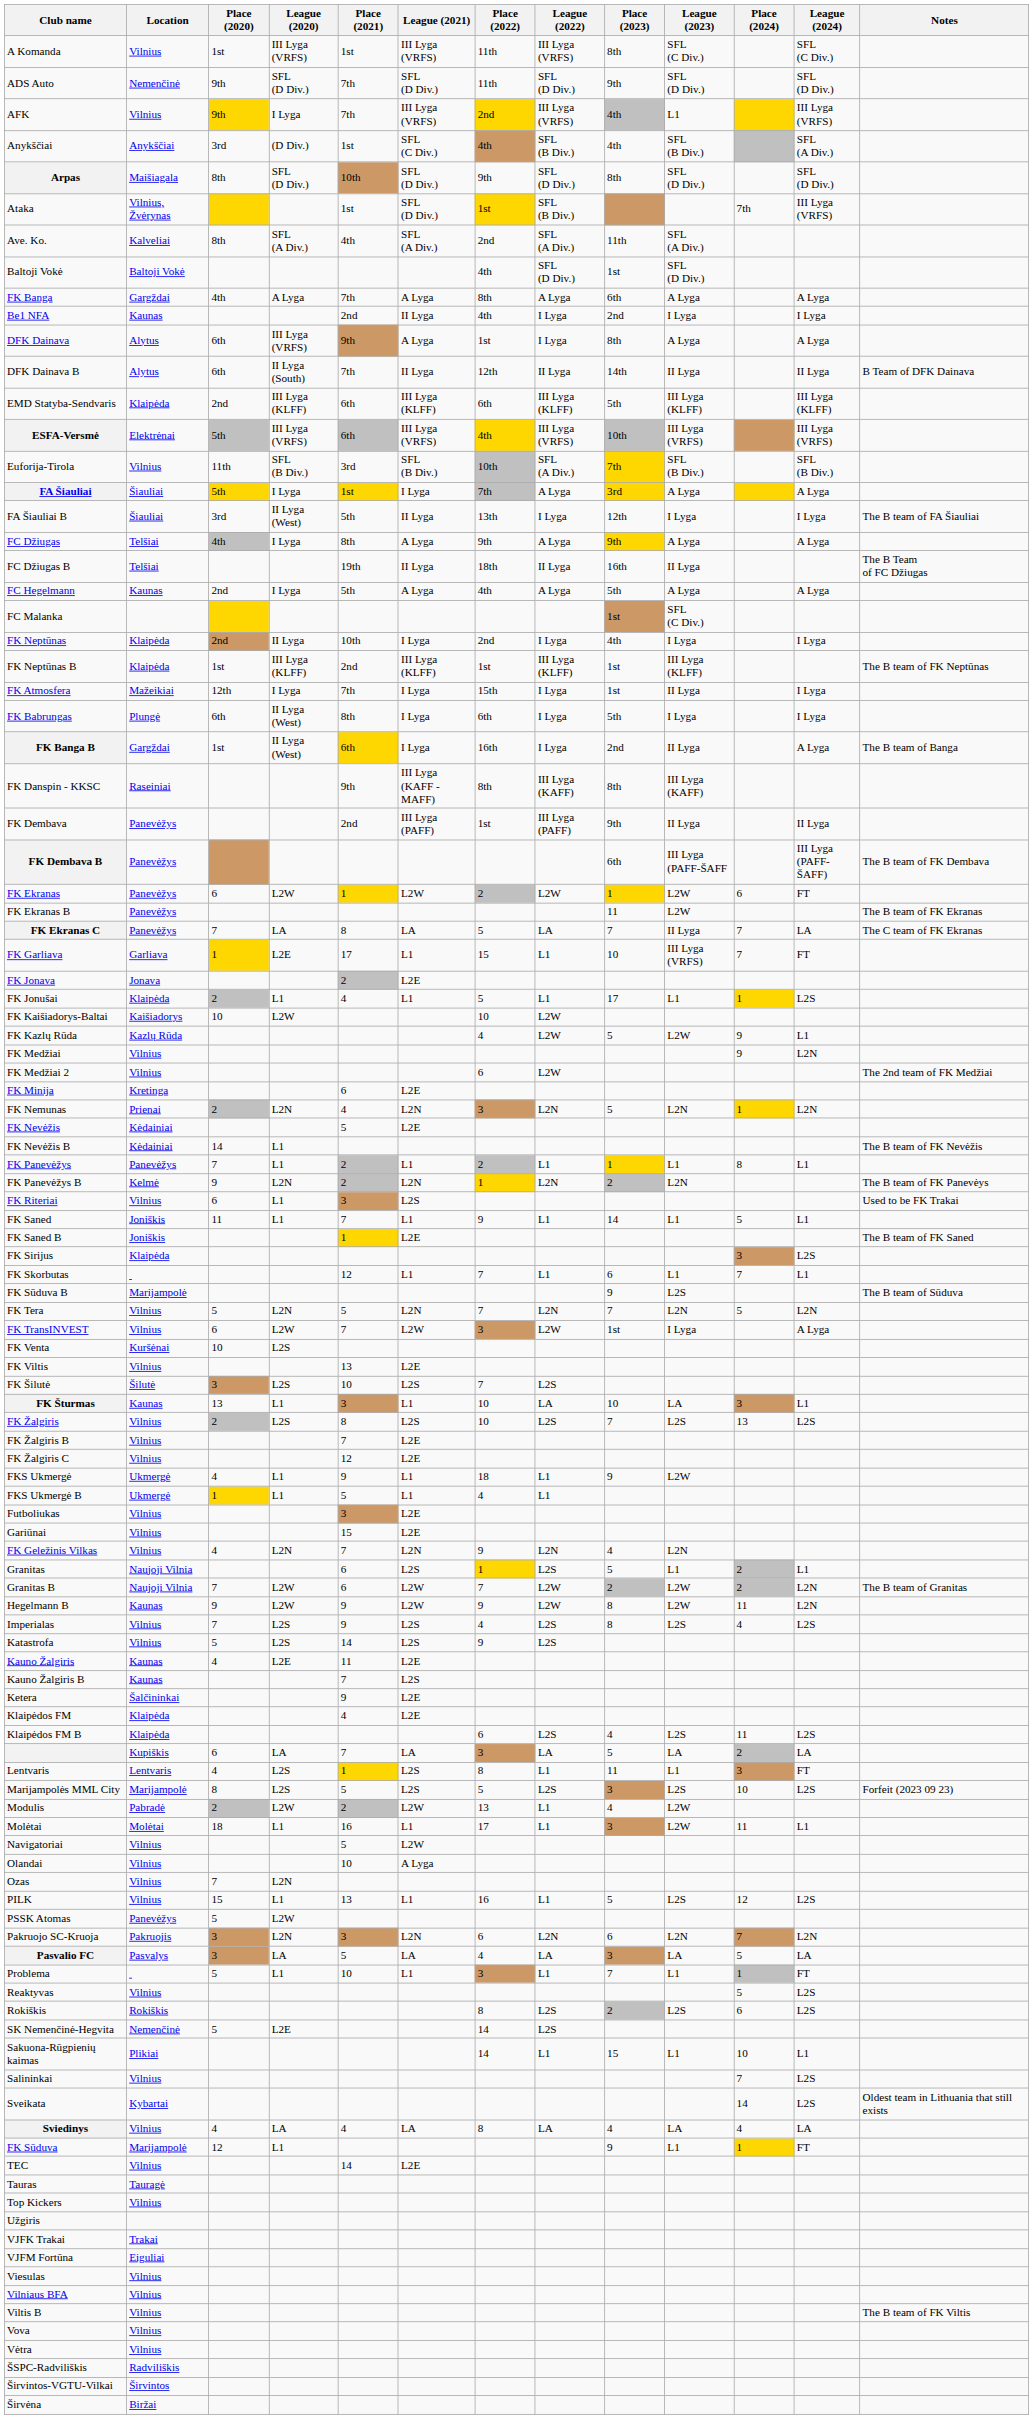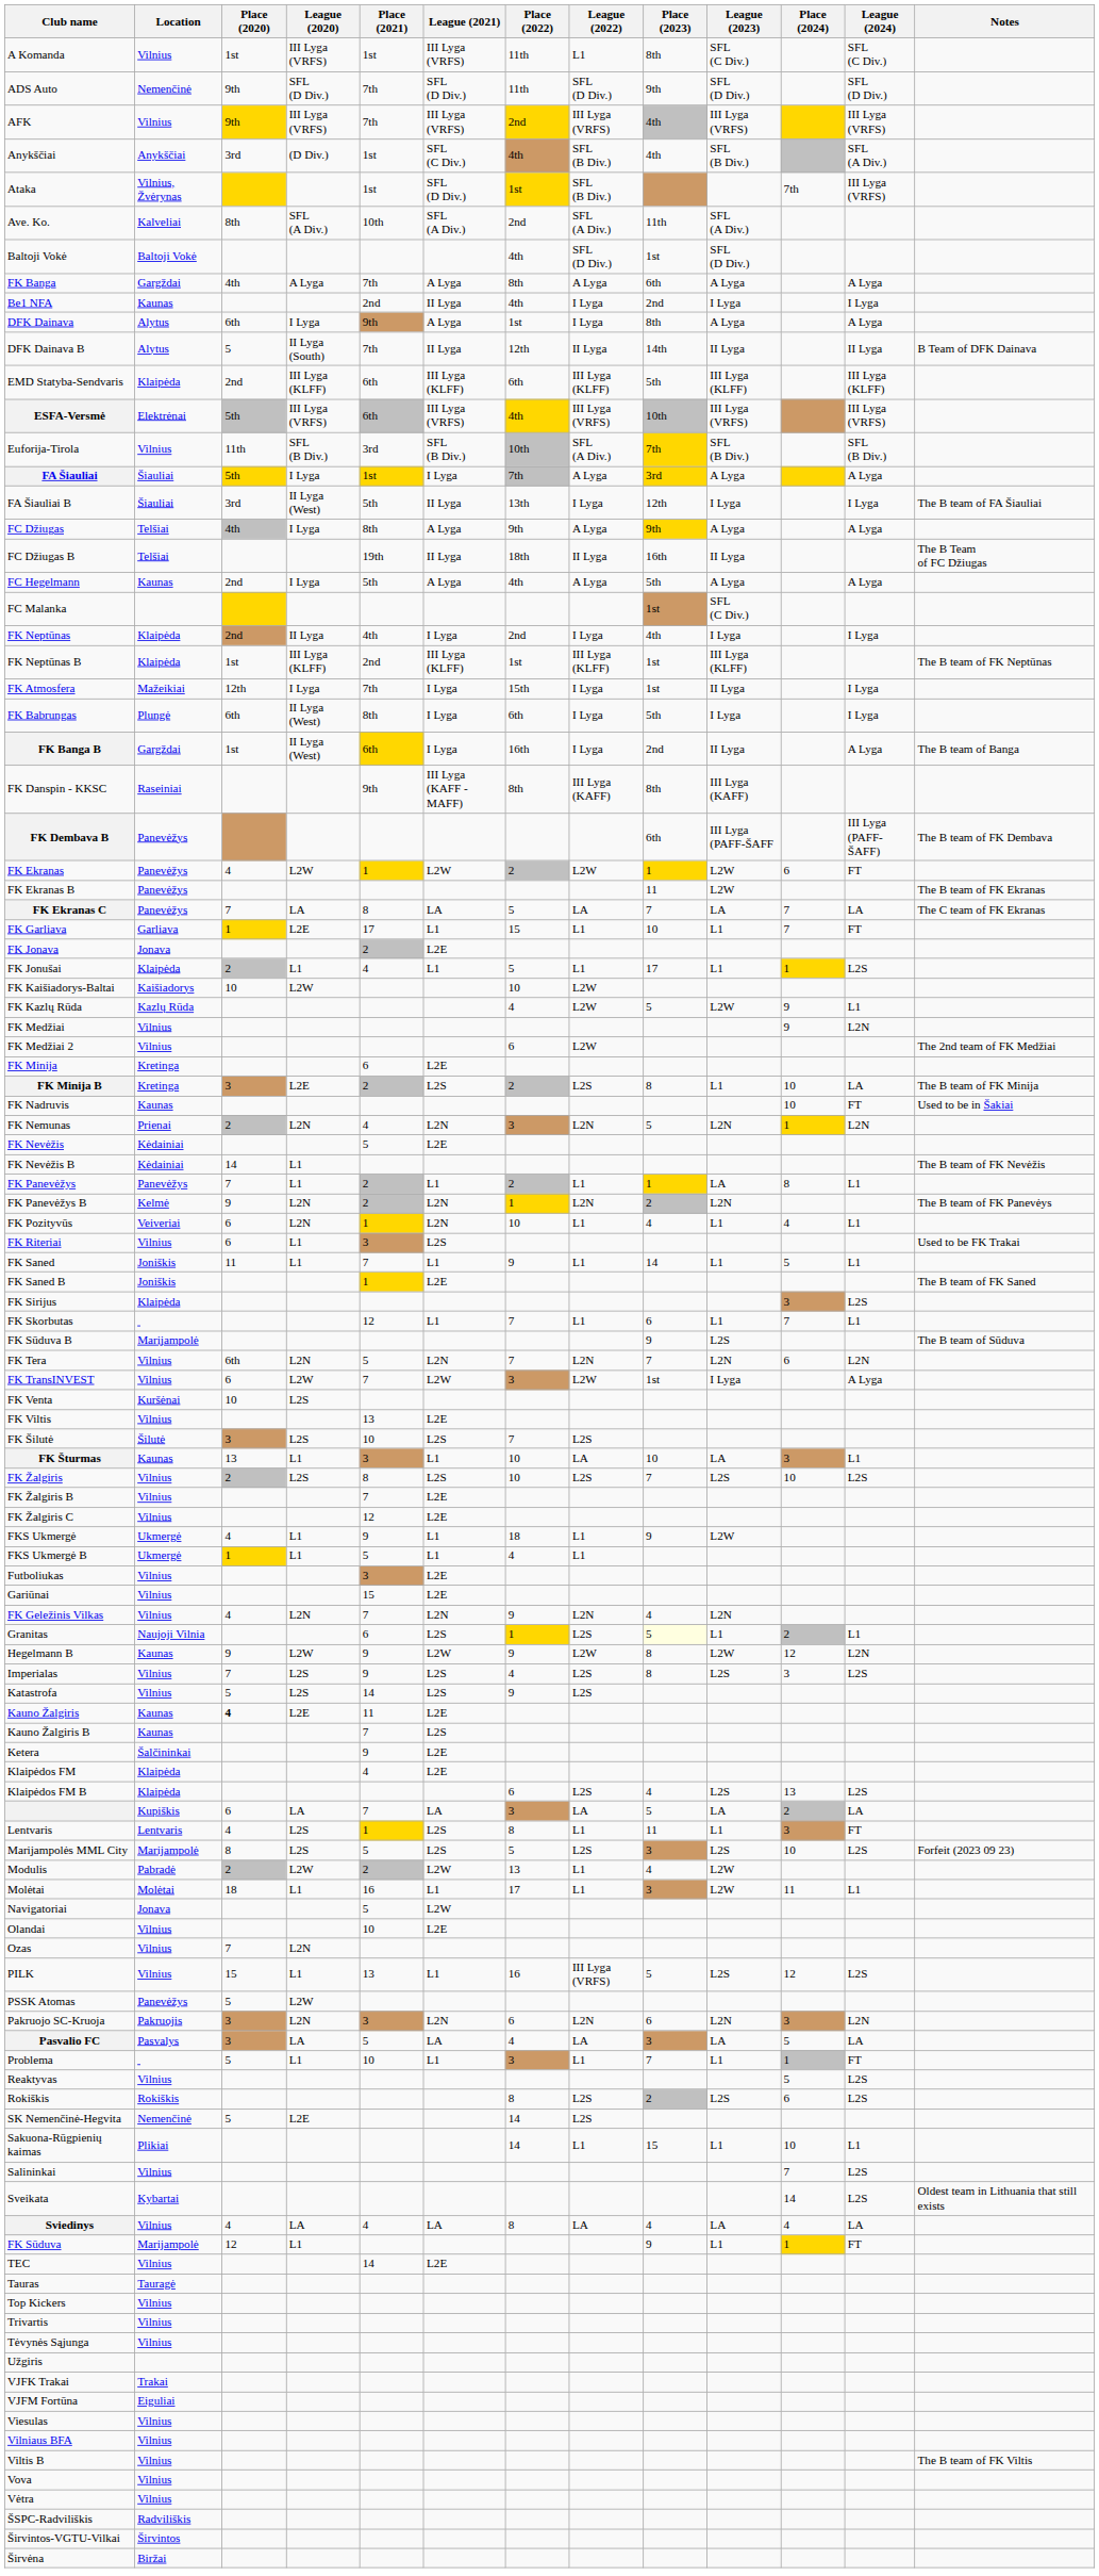A Komanda | League (2022): III Lyga (VRFS) -> L1
AFK | League (2020): I Lyga -> III Lyga (VRFS)
AFK | League (2023): L1 -> III Lyga (VRFS)
- row: Arpas | Maišiagala | 8th | SFL (D Div.) | 10th | SFL (D Div.) | 9th | SFL (D Div.) | 8th | SFL (D Div.) | SFL (D Div.)
Ave. Ko. | Place (2021): 4th -> 10th
DFK Dainava | League (2020): III Lyga (VRFS) -> I Lyga
DFK Dainava B | Place (2020): 6th -> 5
FK Neptūnas | Place (2021): 10th -> 4th
- row: FK Dembava | Panevėžys | 2nd | III Lyga (PAFF) | 1st | III Lyga (PAFF) | 9th | II Lyga | II Lyga
FK Ekranas | Place (2020): 6 -> 4
FK Ekranas C | League (2023): II Lyga -> LA
FK Garliava | League (2023): III Lyga (VRFS) -> L1
+ row: FK Minija B | Kretinga | 3 | L2E | 2 | L2S | 2 | L2S | 8 | L1 | 10 | LA | The B team of FK Minija
+ row: FK Nadruvis | Kaunas | 10 | FT | Used to be in Šakiai
FK Panevėžys | League (2023): L1 -> LA
+ row: FK Pozityvūs | Veiveriai | 6 | L2N | 1 | L2N | 10 | L1 | 4 | L1 | 4 | L1
FK Tera | Place (2020): 5 -> 6th
FK Tera | Place (2024): 5 -> 6
FK Žalgiris | Place (2024): 13 -> 10
Granitas | Place (2023): no background -> lightyellow background
- row: Granitas B | Naujoji Vilnia | 7 | L2W | 6 | L2W | 7 | L2W | 2 | L2W | 2 | L2N | The B team of Granitas
Hegelmann B | Place (2024): 11 -> 12
Imperialas | Place (2024): 4 -> 3
Kauno Žalgiris | Place (2020): normal -> bold
Klaipėdos FM B | Place (2024): 11 -> 13
Navigatoriai | Location: Vilnius -> Jonava
Olandai | League (2021): A Lyga -> L2E
PILK | League (2022): L1 -> III Lyga (VRFS)
Pakruojo SC-Kruoja | Place (2024): 7 -> 3
+ row: Trivartis | Vilnius
+ row: Tėvynės Sąjunga | Vilnius
